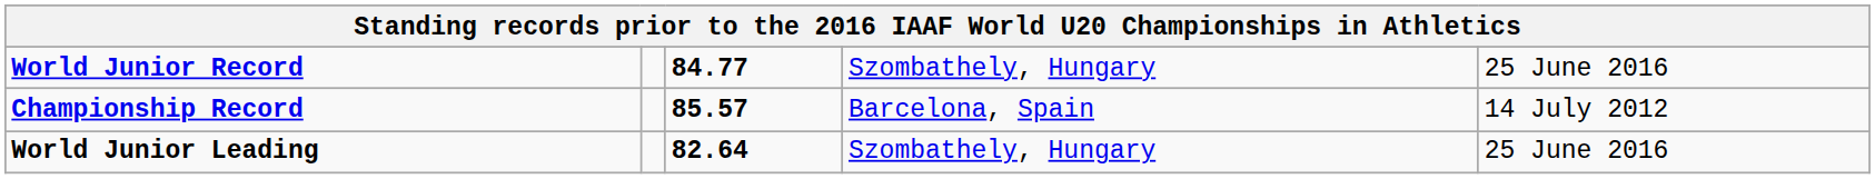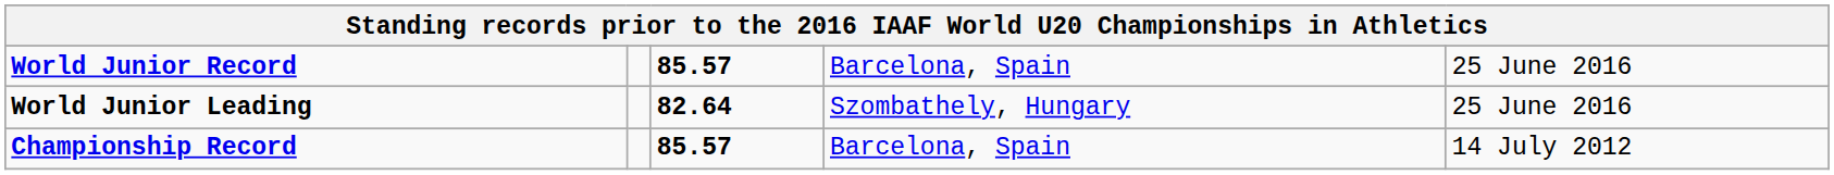World Junior Record | column 3: 84.77 -> 85.57
World Junior Record | column 4: Szombathely, Hungary -> Barcelona, Spain
rows swapped: Championship Record <-> World Junior Leading
